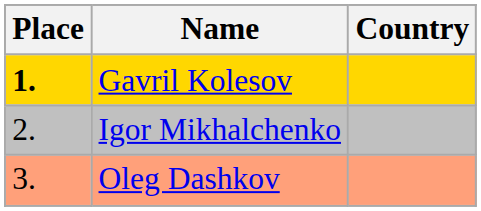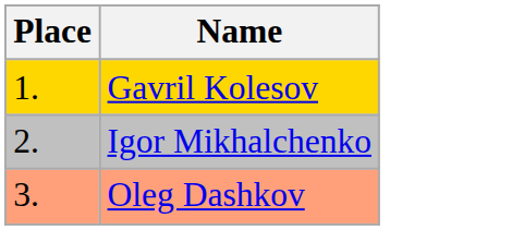- column: Country
Gavril Kolesov | Place: bold -> normal
